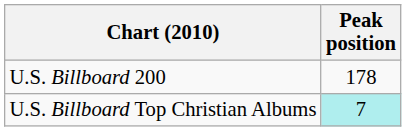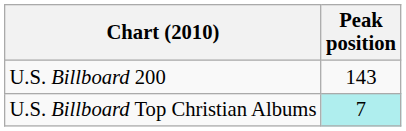U.S. Billboard 200 | Peak position: 178 -> 143
